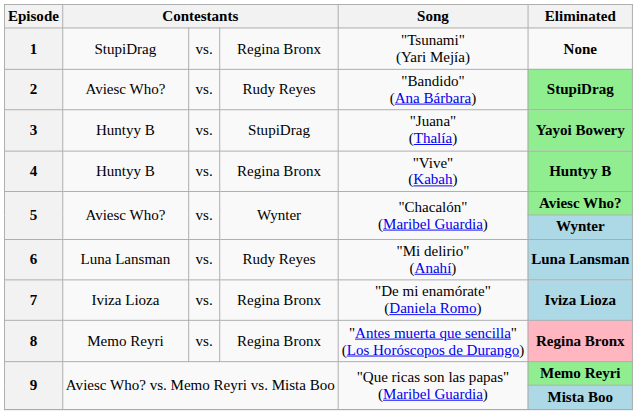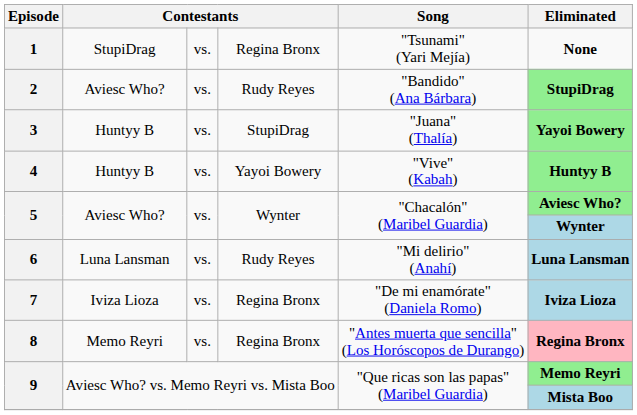4 | column 4: Regina Bronx -> Yayoi Bowery
